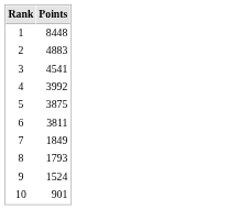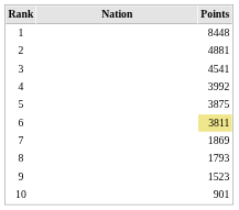+ column: Nation
2 | Points: 4883 -> 4881
6 | Points: no background -> khaki background
7 | Points: 1849 -> 1869
9 | Points: 1524 -> 1523
